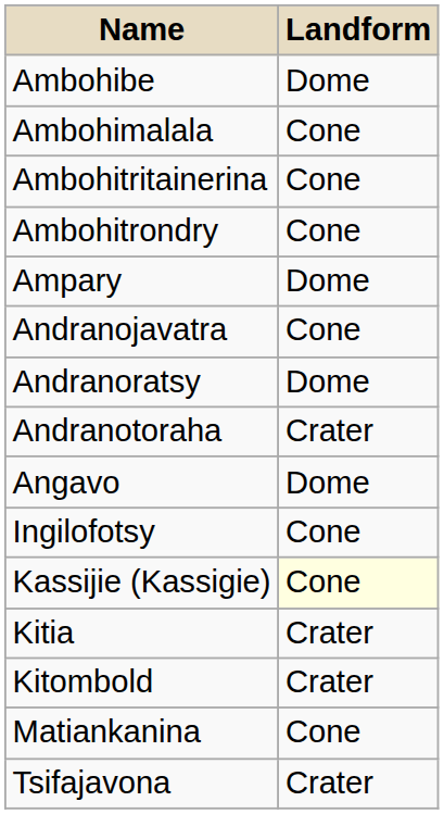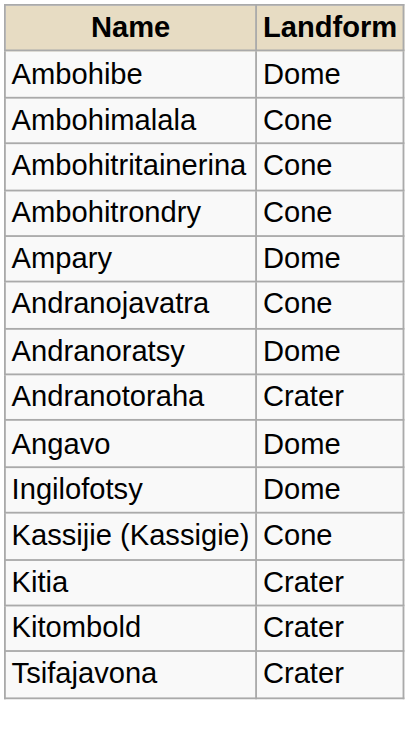Ingilofotsy | Landform: Cone -> Dome
Kassijie (Kassigie) | Landform: lightyellow background -> no background
- row: Matiankanina | Cone
